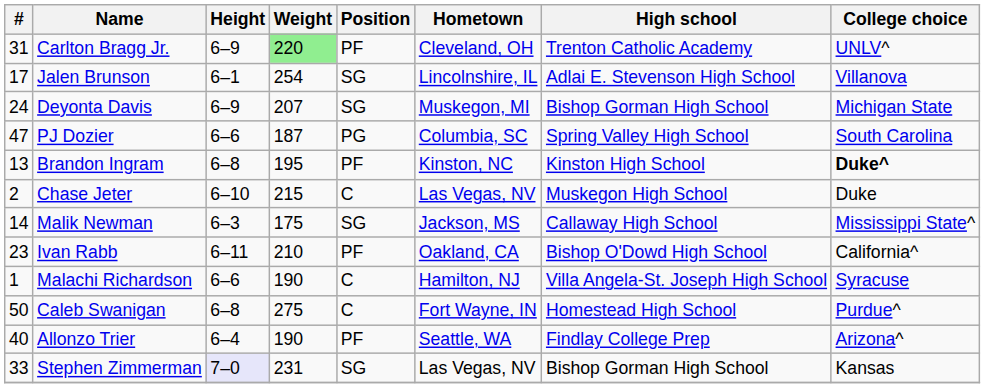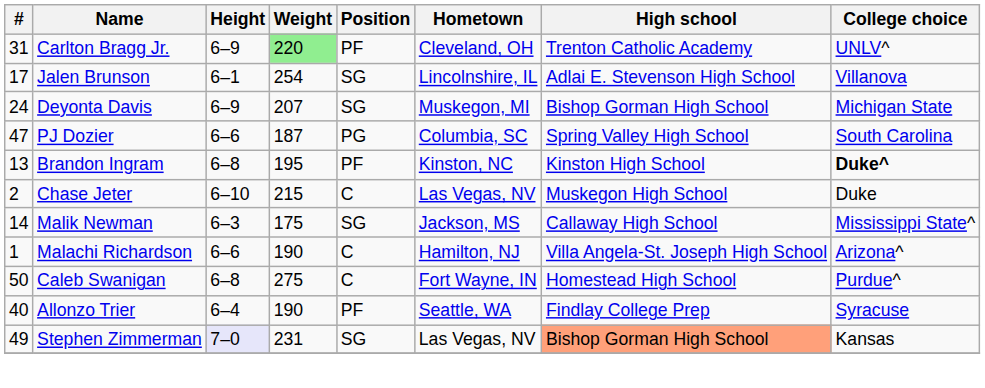- row: 23 | Ivan Rabb | 6–11 | 210 | PF | Oakland, CA | Bishop O'Dowd High School | California^
Malachi Richardson | College choice: Syracuse -> Arizona^
Allonzo Trier | College choice: Arizona^ -> Syracuse
Stephen Zimmerman | #: 33 -> 49
Stephen Zimmerman | High school: no background -> lightsalmon background
